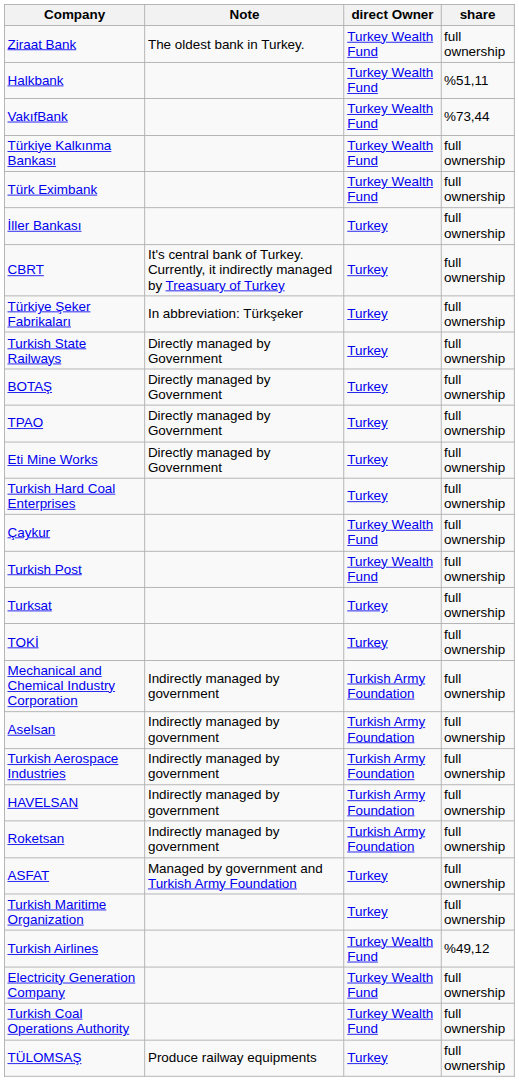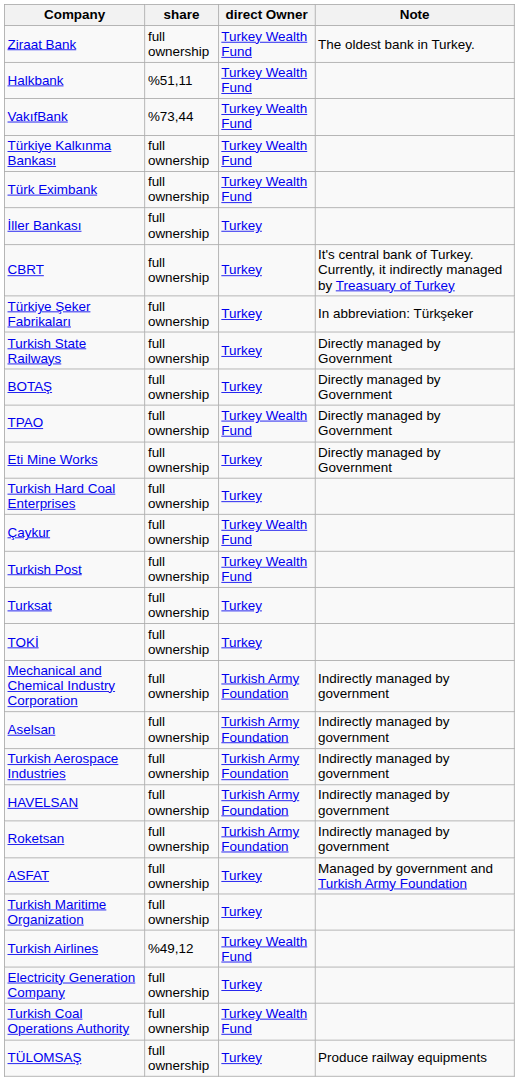columns swapped: share <-> Note
TPAO | direct Owner: Turkey -> Turkey Wealth Fund
Electricity Generation Company | direct Owner: Turkey Wealth Fund -> Turkey
